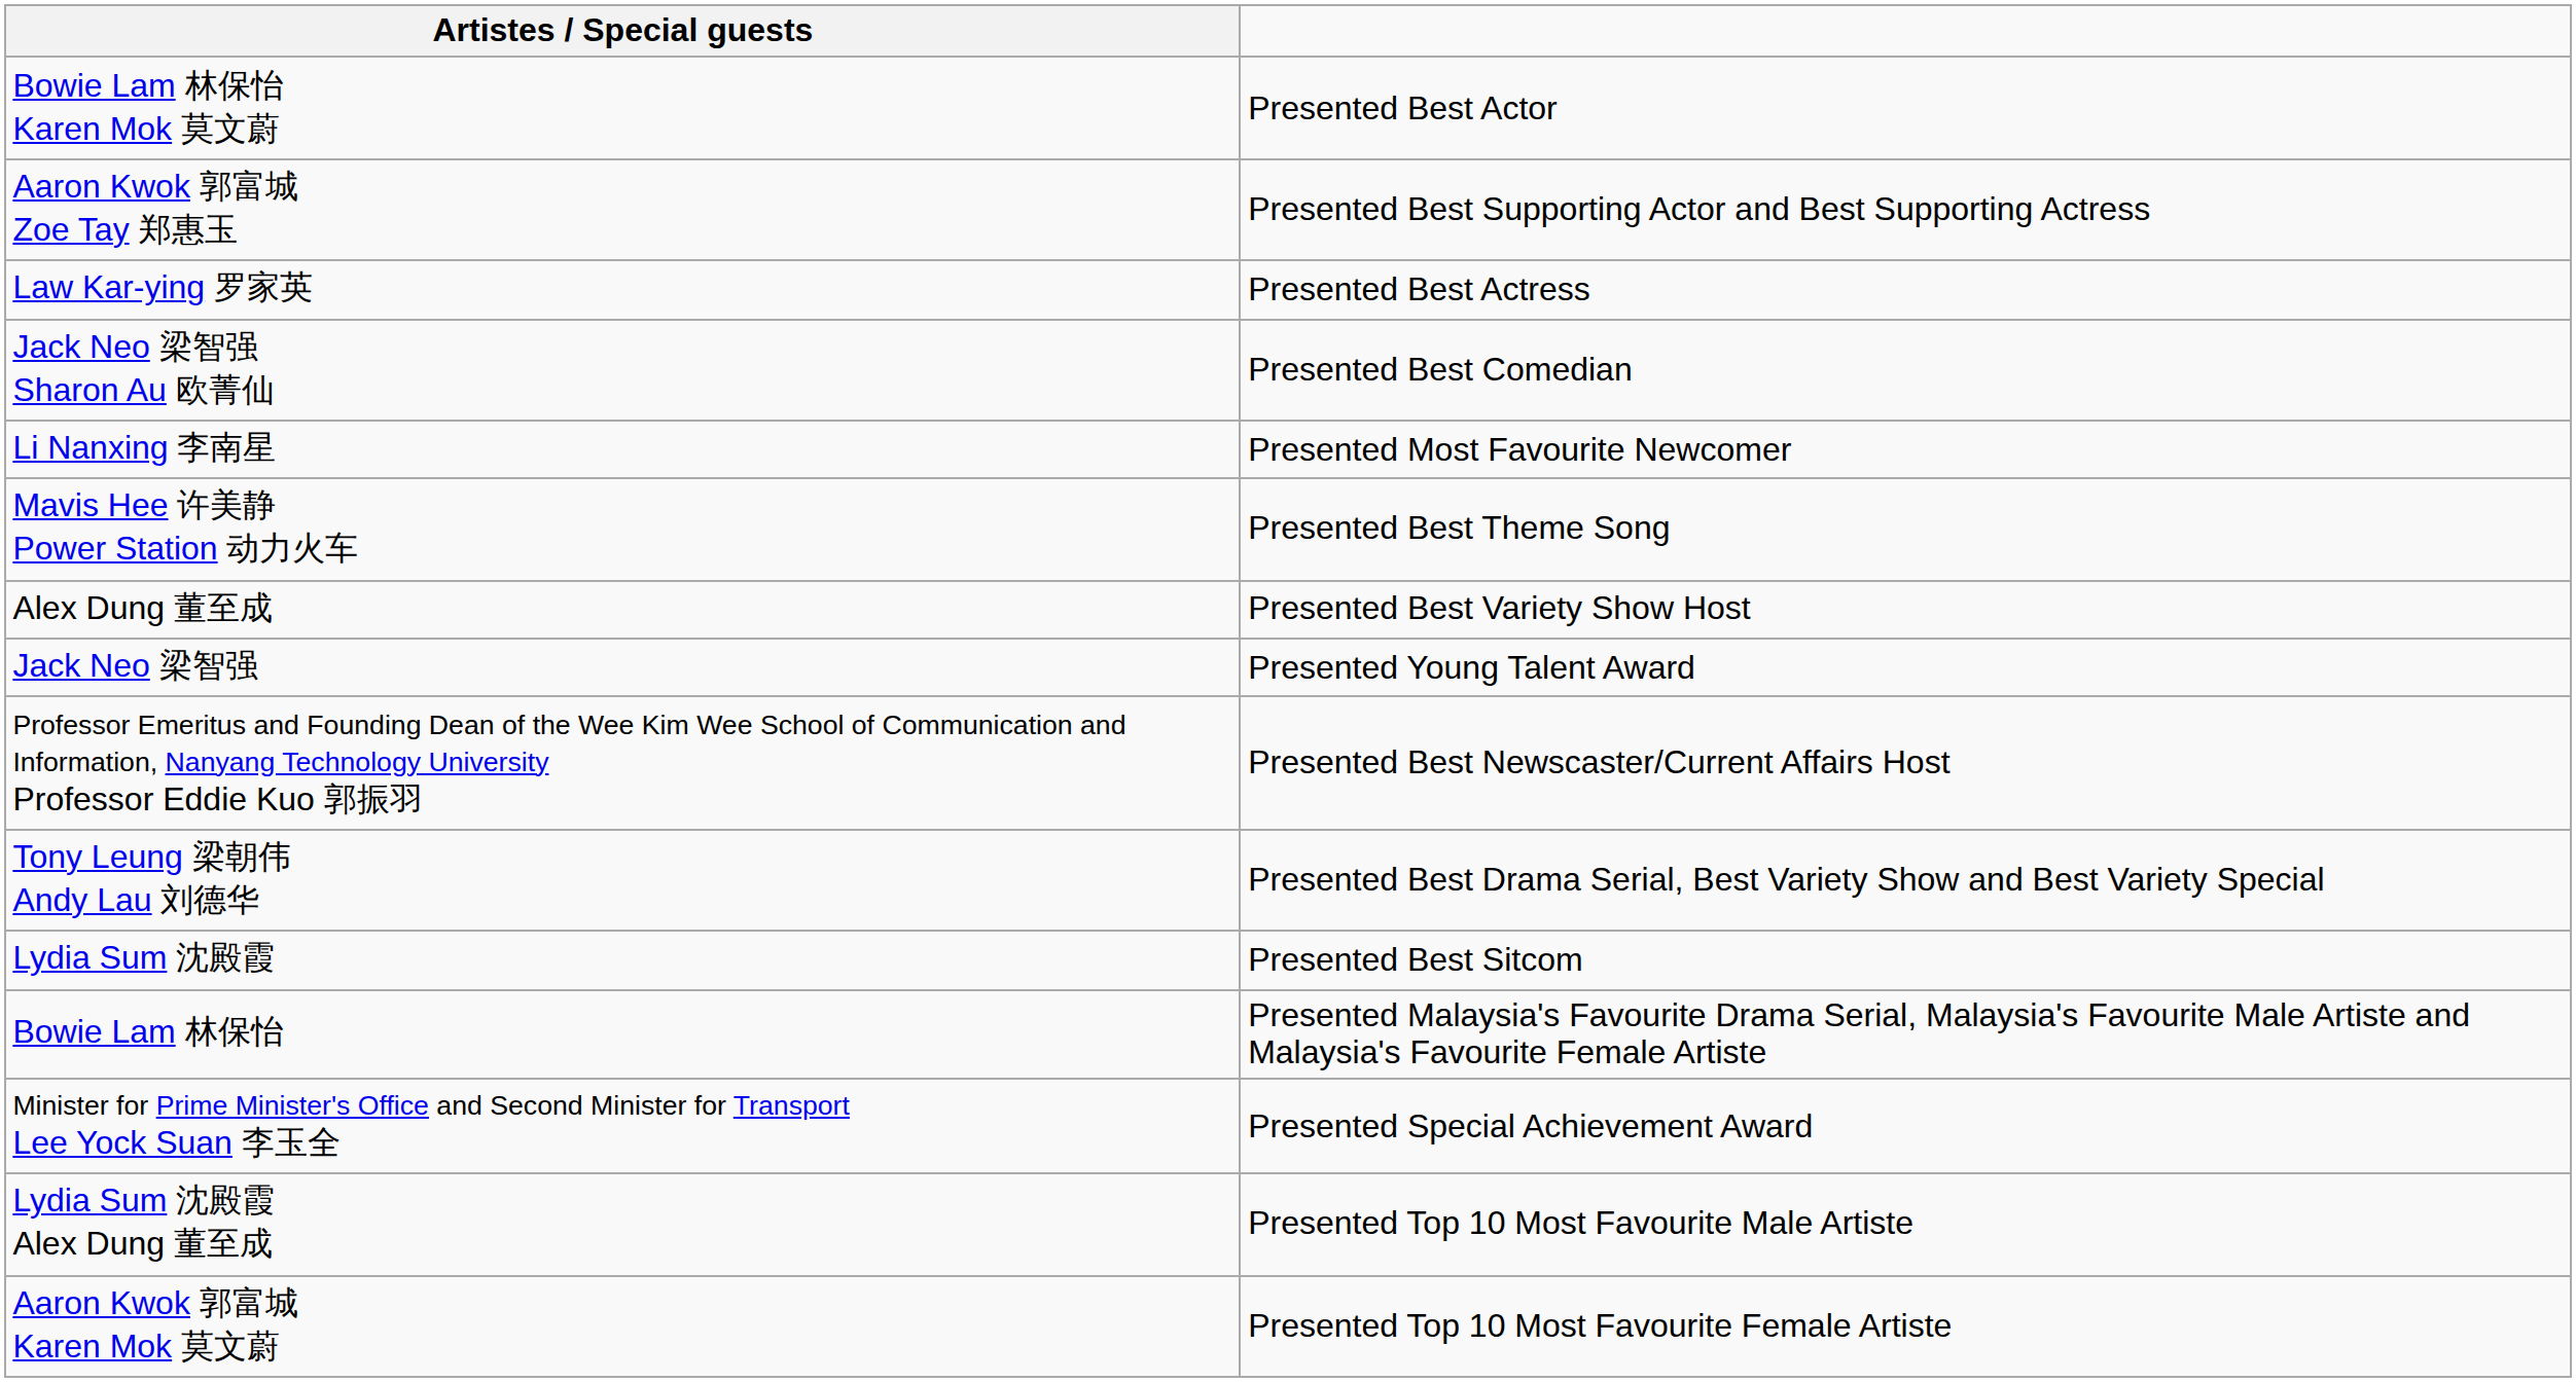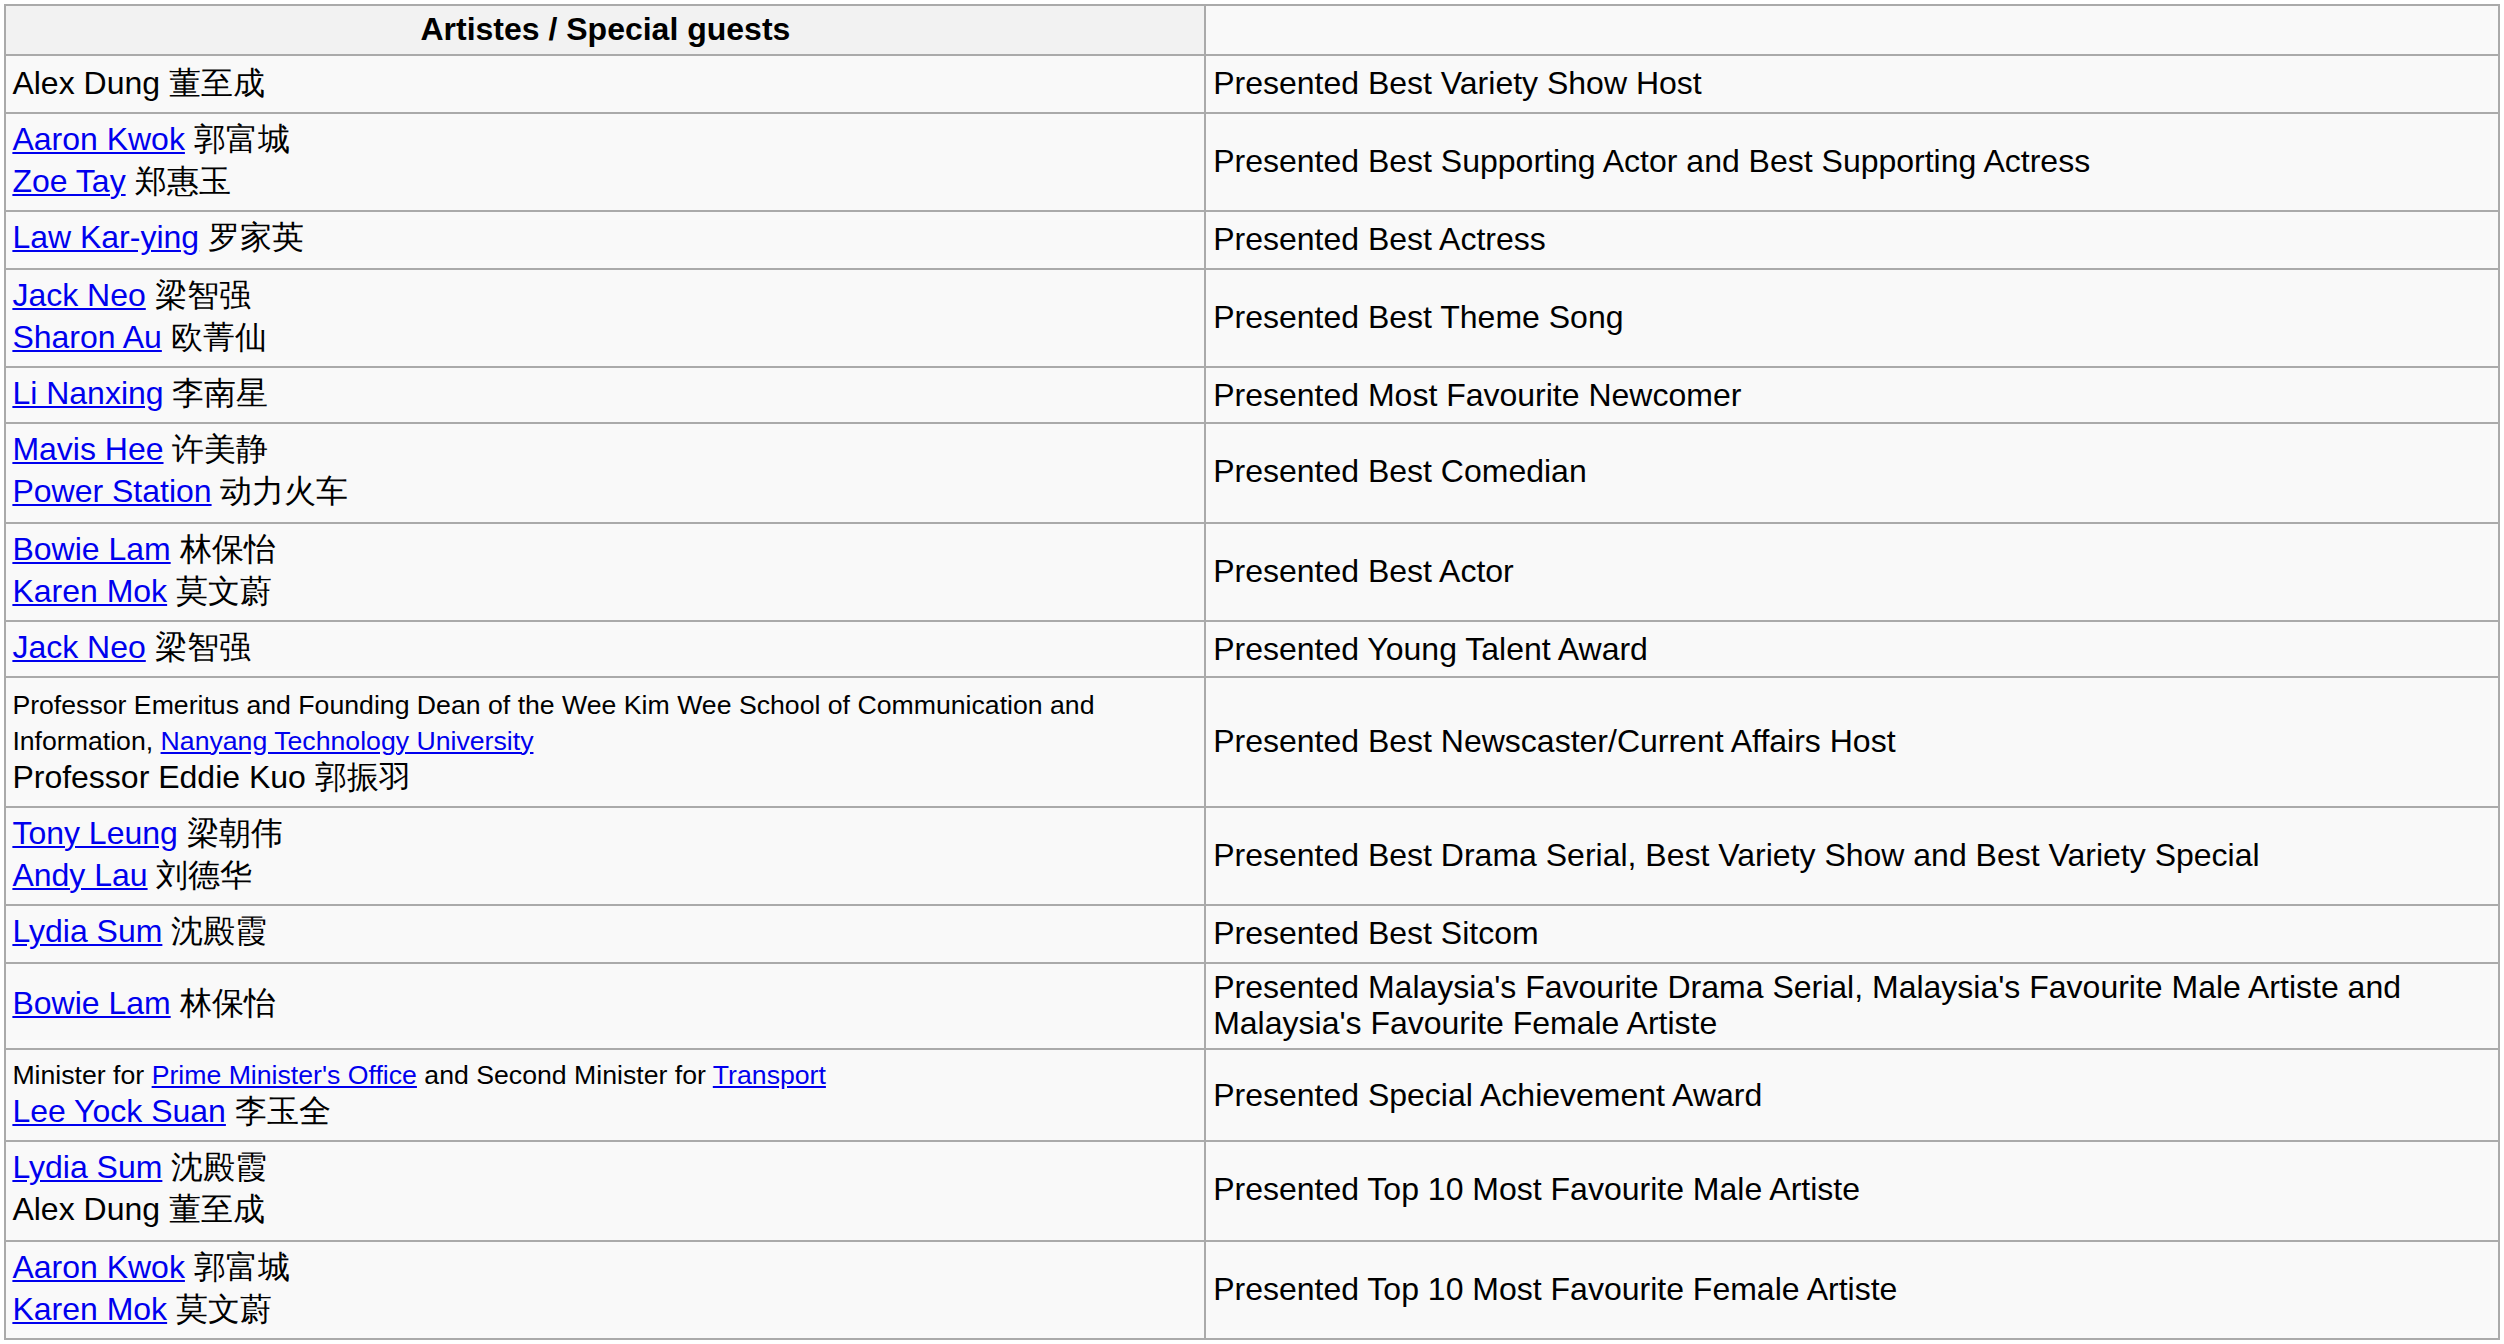rows swapped: Bowie Lam 林保怡 Karen Mok 莫文蔚 <-> Alex Dung 董至成
Jack Neo 梁智强 Sharon Au 欧菁仙 | column 2: Presented Best Comedian -> Presented Best Theme Song
Mavis Hee 许美静 Power Station 动力火车 | column 2: Presented Best Theme Song -> Presented Best Comedian
